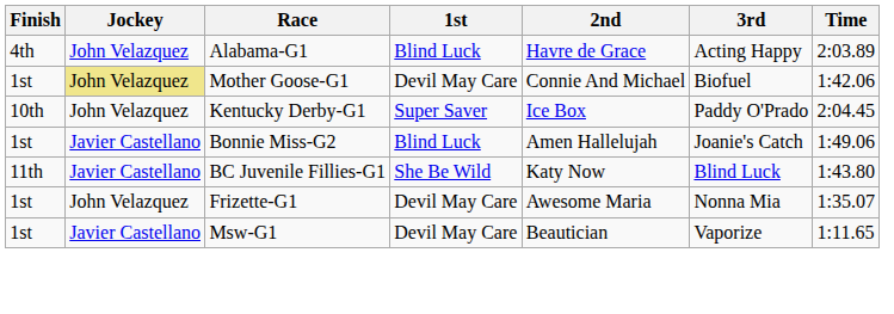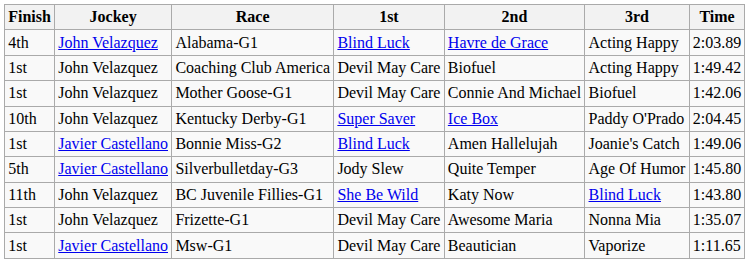+ row: 1st | John Velazquez | Coaching Club America | Devil May Care | Biofuel | Acting Happy | 1:49.42
Mother Goose-G1 | Jockey: khaki background -> no background
+ row: 5th | Javier Castellano | Silverbulletday-G3 | Jody Slew | Quite Temper | Age Of Humor | 1:45.80
BC Juvenile Fillies-G1 | Jockey: Javier Castellano -> John Velazquez
